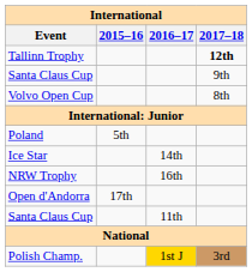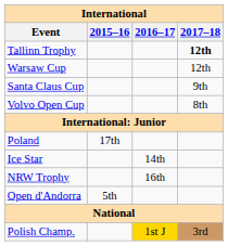+ row: Warsaw Cup | 12th
Poland | 2015–16: 5th -> 17th
Open d'Andorra | 2015–16: 17th -> 5th
- row: Santa Claus Cup | 11th
